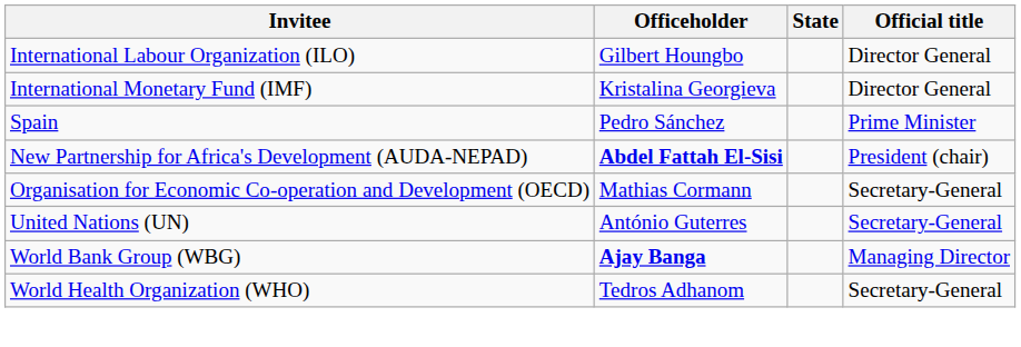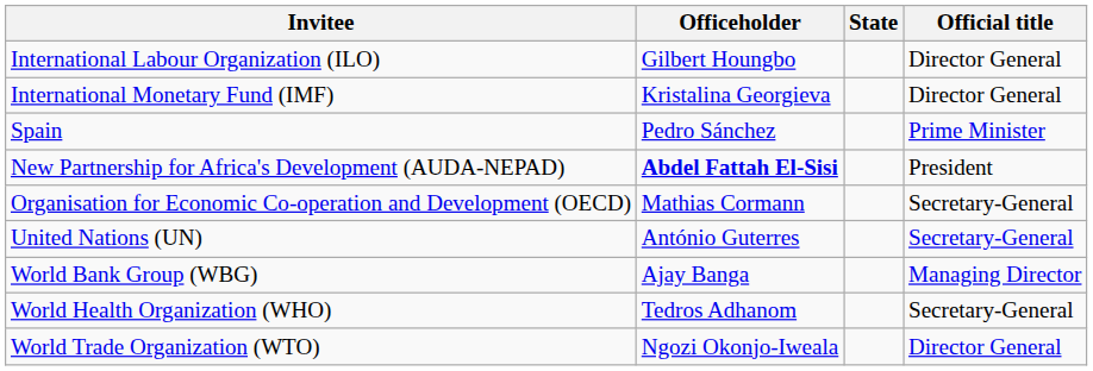New Partnership for Africa's Development (AUDA-NEPAD) | Official title: President (chair) -> President
World Bank Group (WBG) | Officeholder: bold -> normal
+ row: World Trade Organization (WTO) | Ngozi Okonjo-Iweala | Director General
